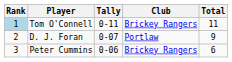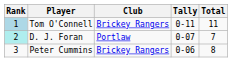columns swapped: Club <-> Tally
D. J. Foran | Rank: no background -> paleturquoise background
D. J. Foran | Total: 9 -> 7
Peter Cummins | Total: 6 -> 8
